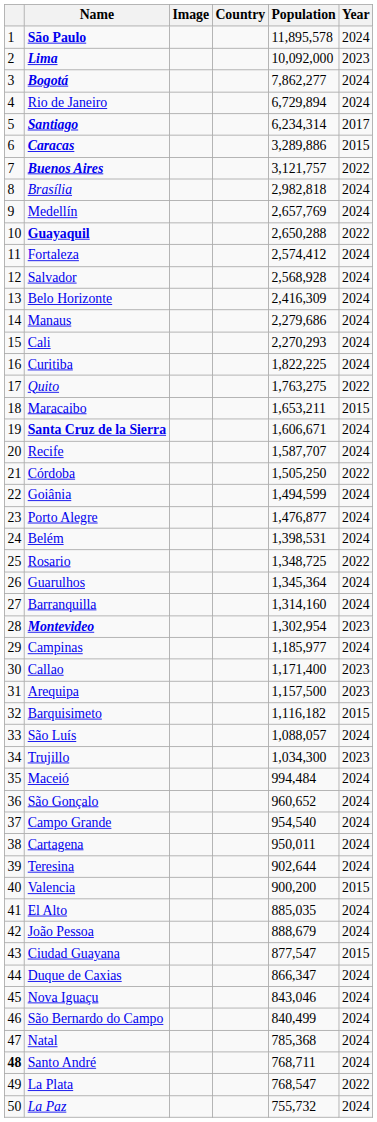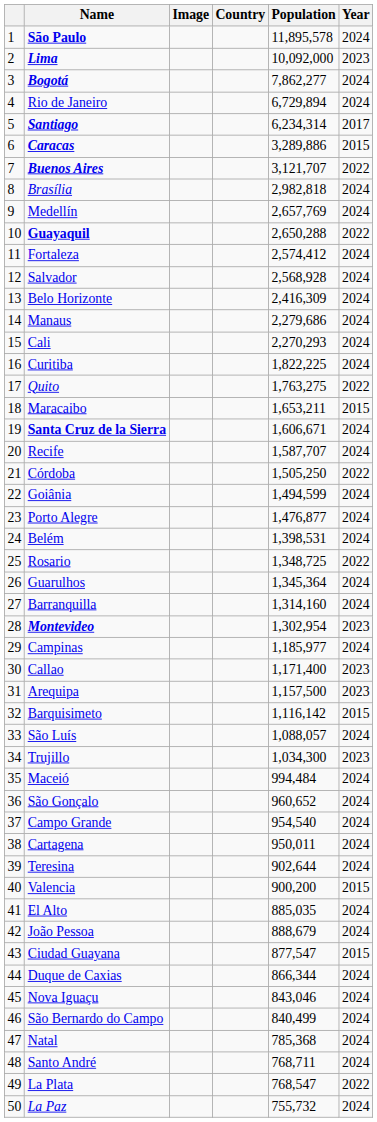Buenos Aires | Population: 3,121,757 -> 3,121,707
Barquisimeto | Population: 1,116,182 -> 1,116,142
Duque de Caxias | Population: 866,347 -> 866,344
Santo André | column 1: bold -> normal
